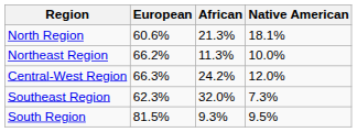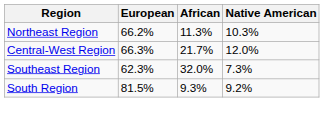- row: North Region | 60.6% | 21.3% | 18.1%
Northeast Region | Native American: 10.0% -> 10.3%
Central-West Region | African: 24.2% -> 21.7%
South Region | Native American: 9.5% -> 9.2%
